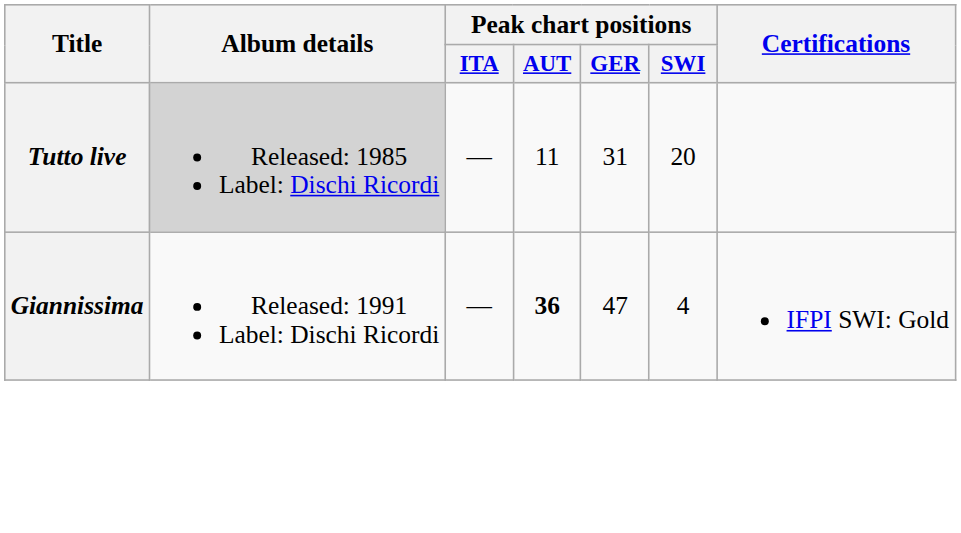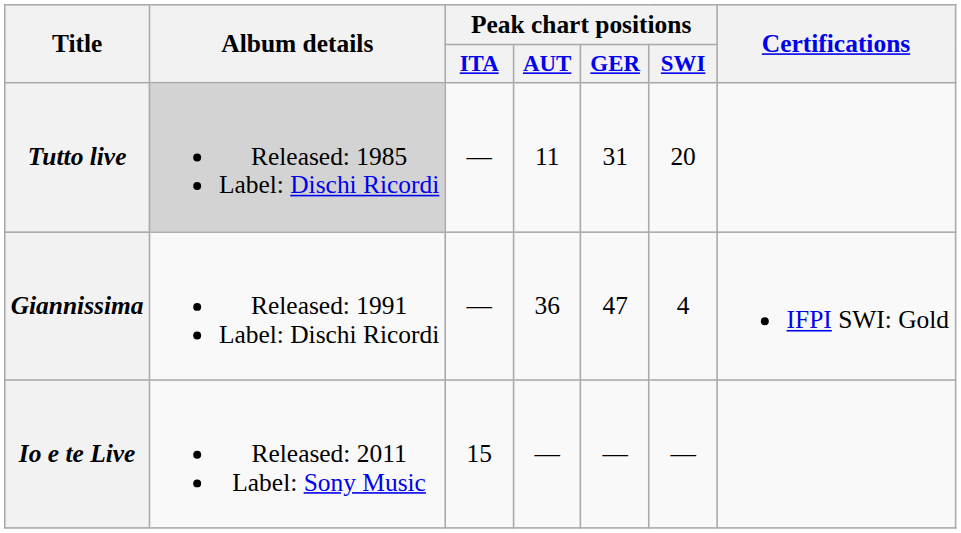Giannissima | Peak chart positions / AUT: bold -> normal
+ row: Io e te Live | Released: 2011 Label: Sony Music | 15 | — | — | —
